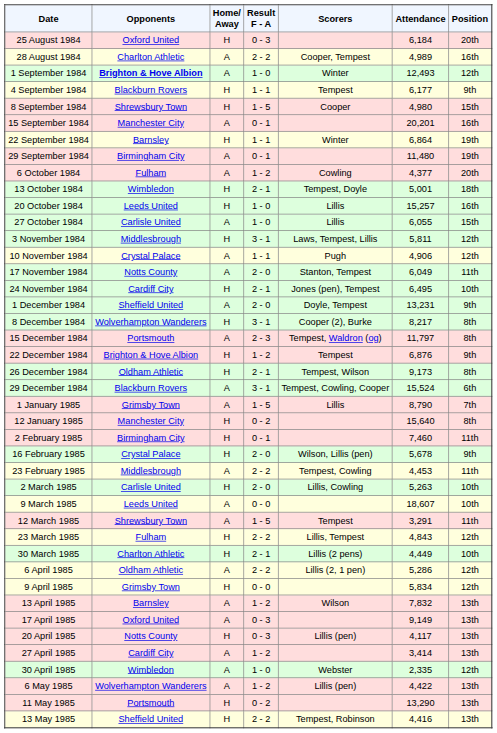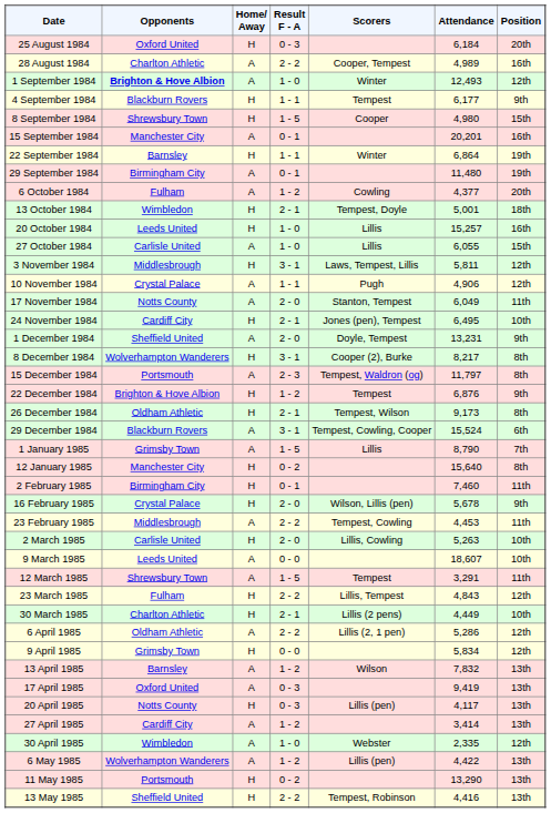17 April 1985 | Attendance: 9,149 -> 9,419
